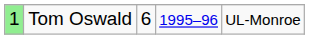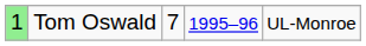Tom Oswald | column 3: 6 -> 7
